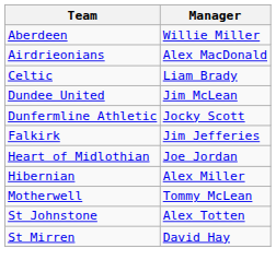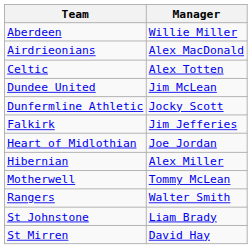Celtic | Manager: Liam Brady -> Alex Totten
+ row: Rangers | Walter Smith
St Johnstone | Manager: Alex Totten -> Liam Brady
